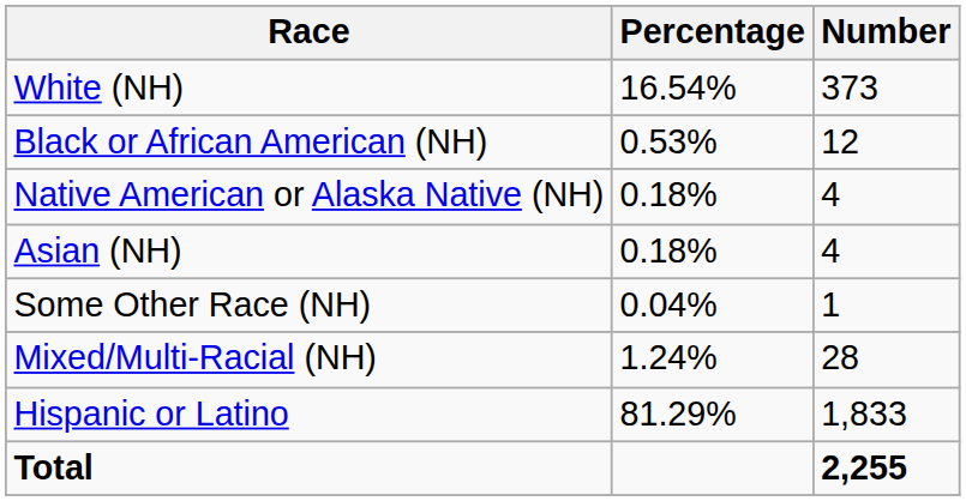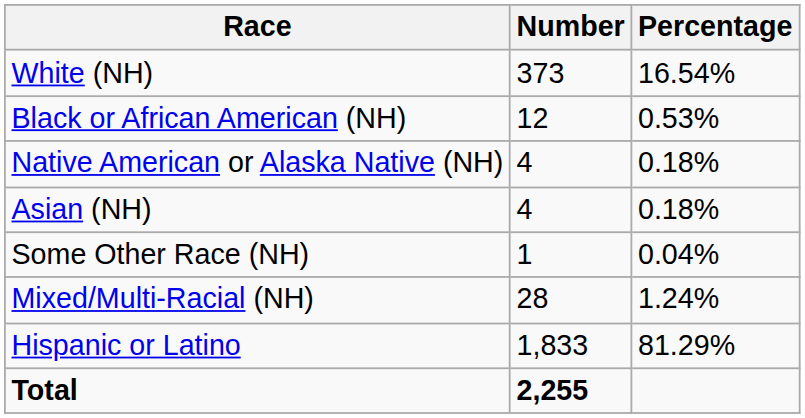columns swapped: Number <-> Percentage
